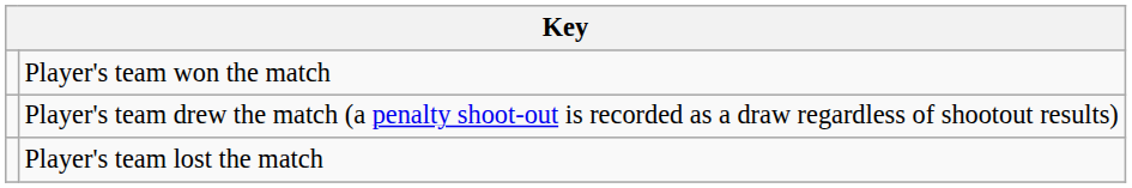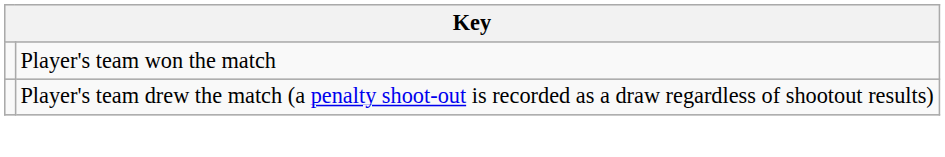- row: Player's team lost the match
